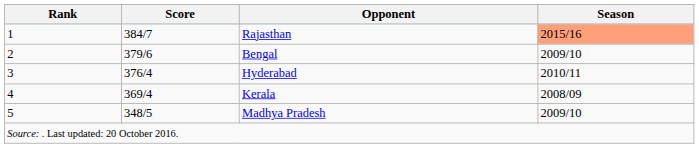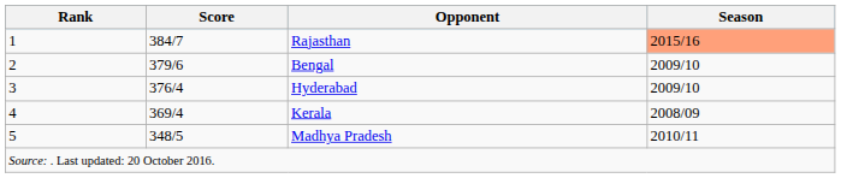Hyderabad | Season: 2010/11 -> 2009/10
Madhya Pradesh | Season: 2009/10 -> 2010/11
